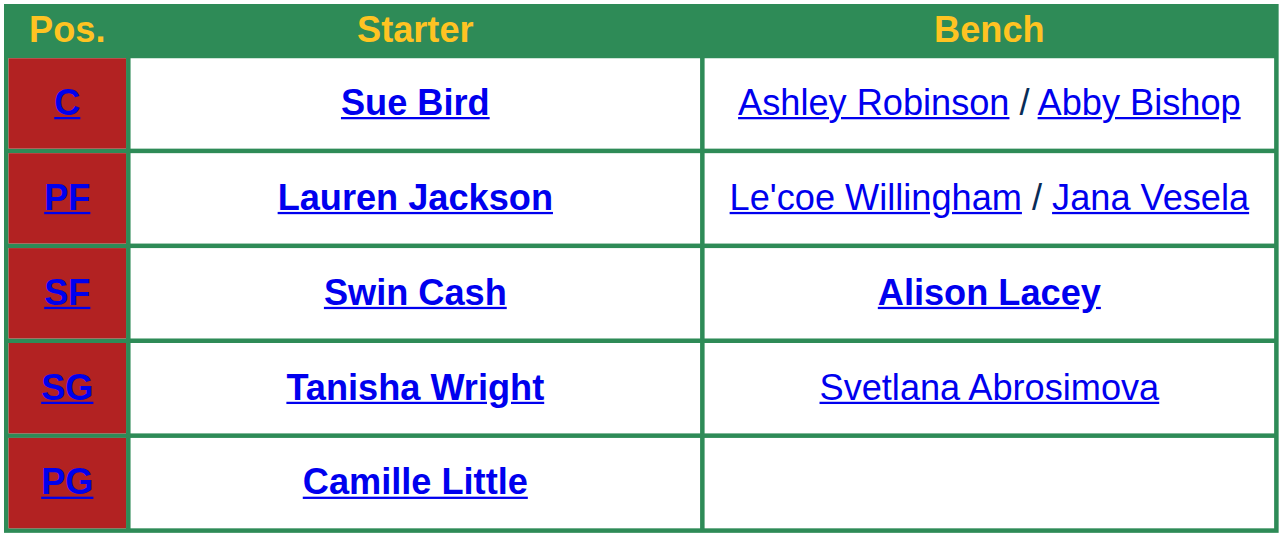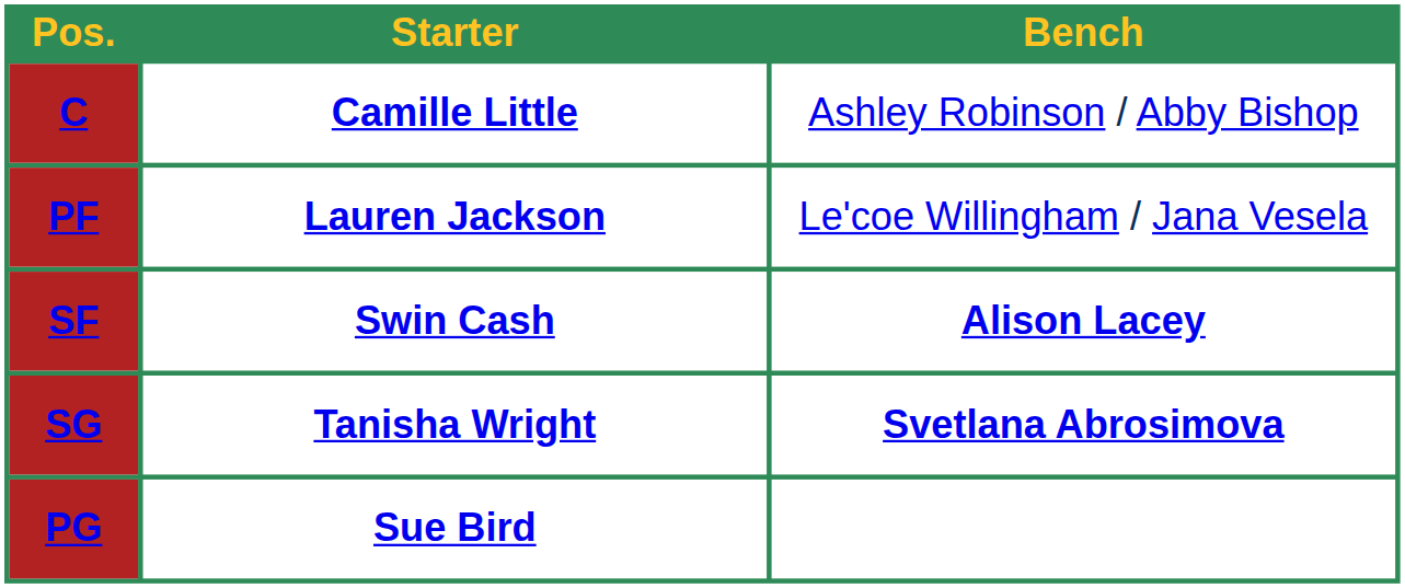C | Starter: Sue Bird -> Camille Little
SG | Bench: normal -> bold
PG | Starter: Camille Little -> Sue Bird
